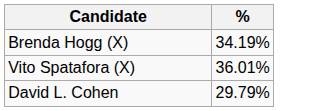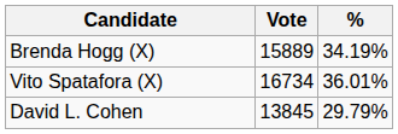+ column: Vote | 15889 | 16734 | 13845
